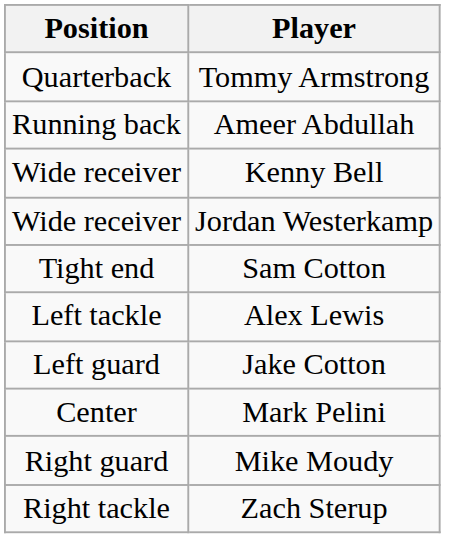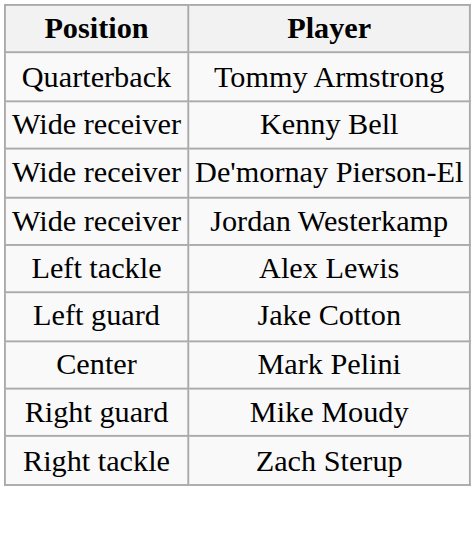- row: Running back | Ameer Abdullah
+ row: Wide receiver | De'mornay Pierson-El
- row: Tight end | Sam Cotton
